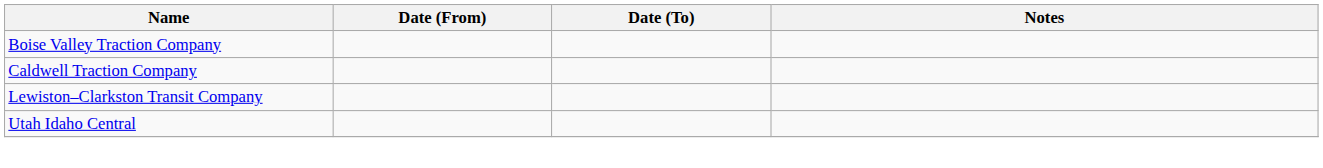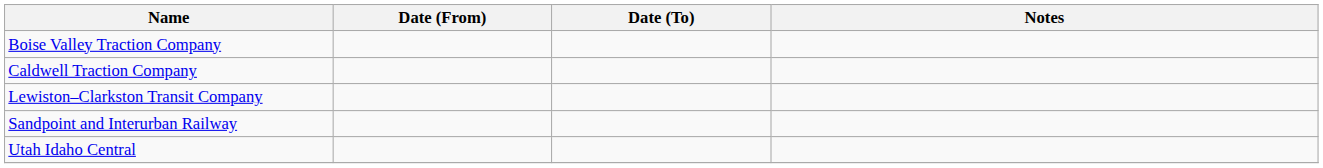+ row: Sandpoint and Interurban Railway
